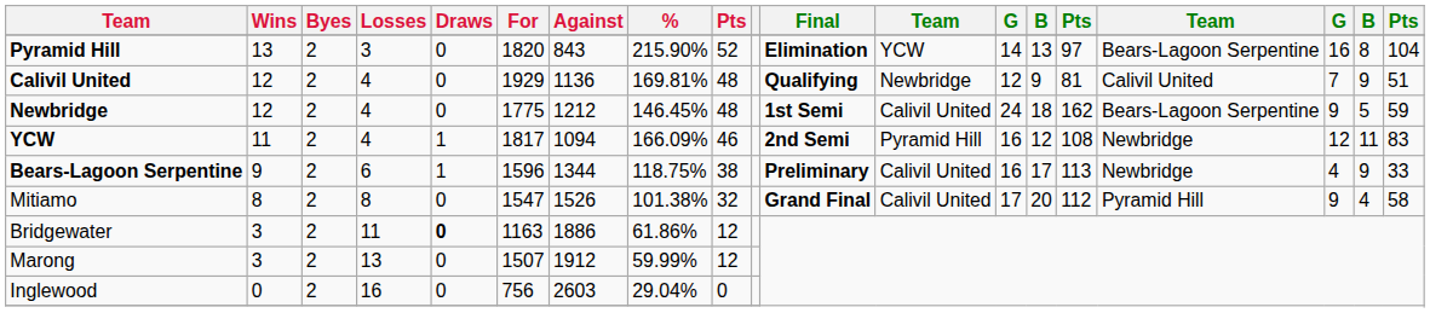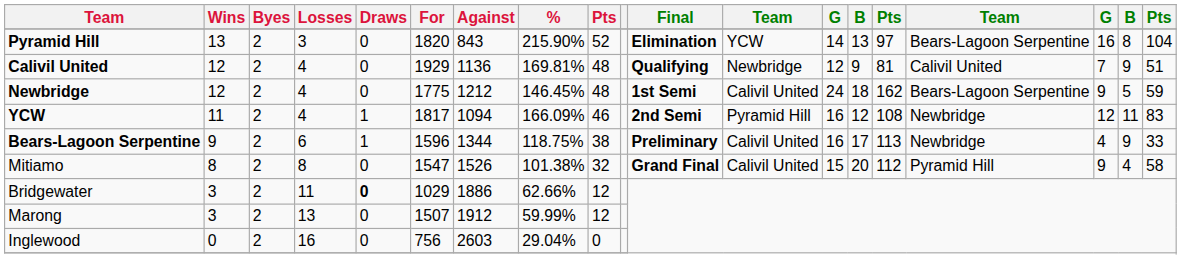Mitiamo | column 13: 17 -> 15
Bridgewater | For: 1163 -> 1029
Bridgewater | %: 61.86% -> 62.66%
